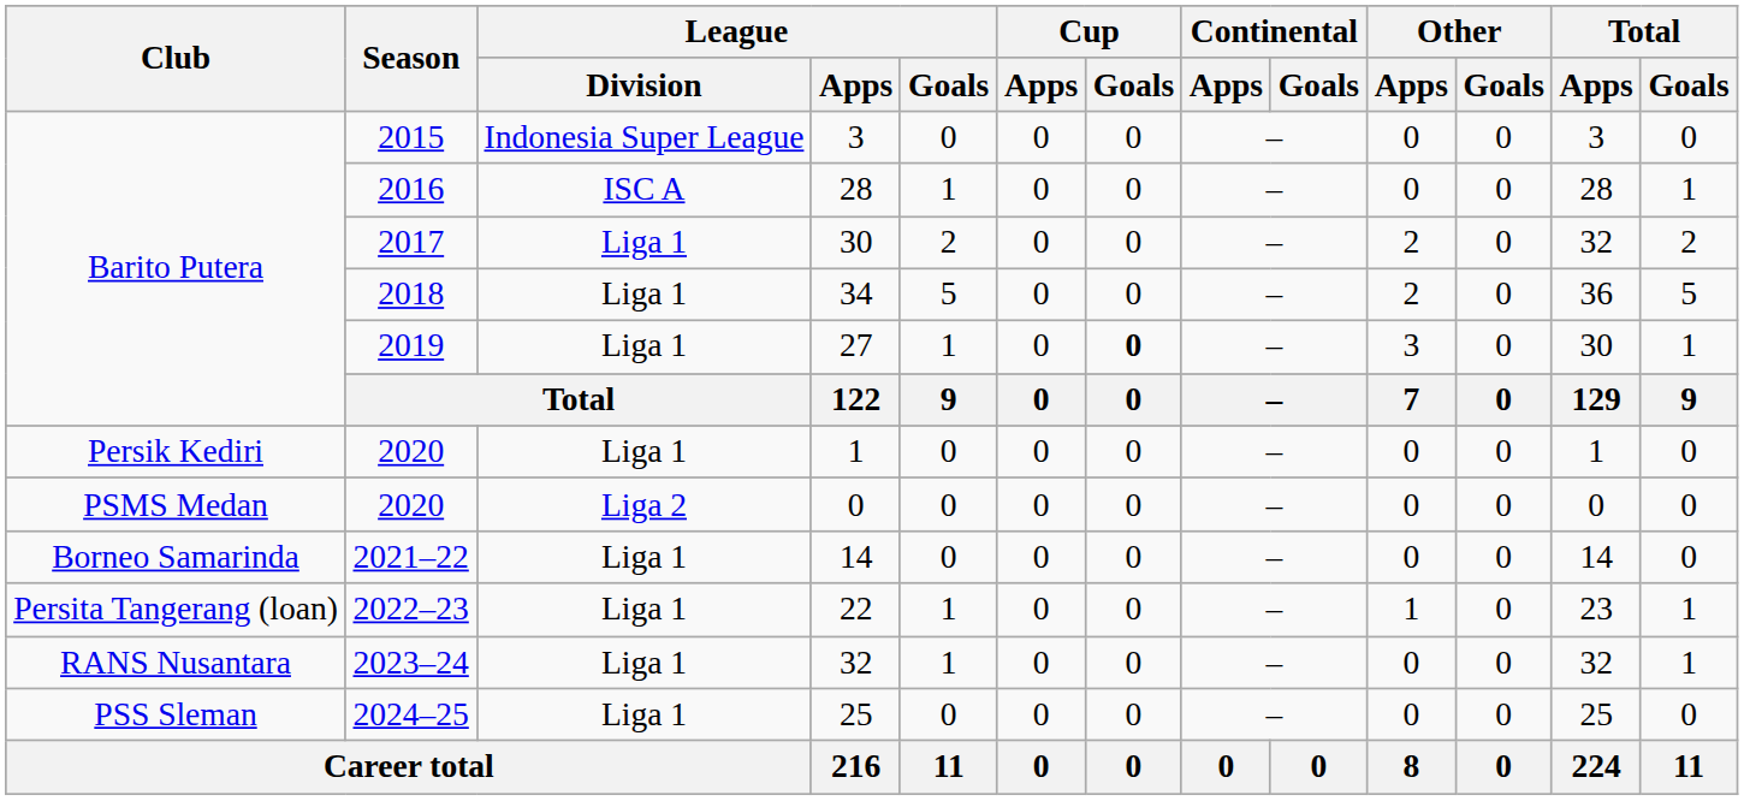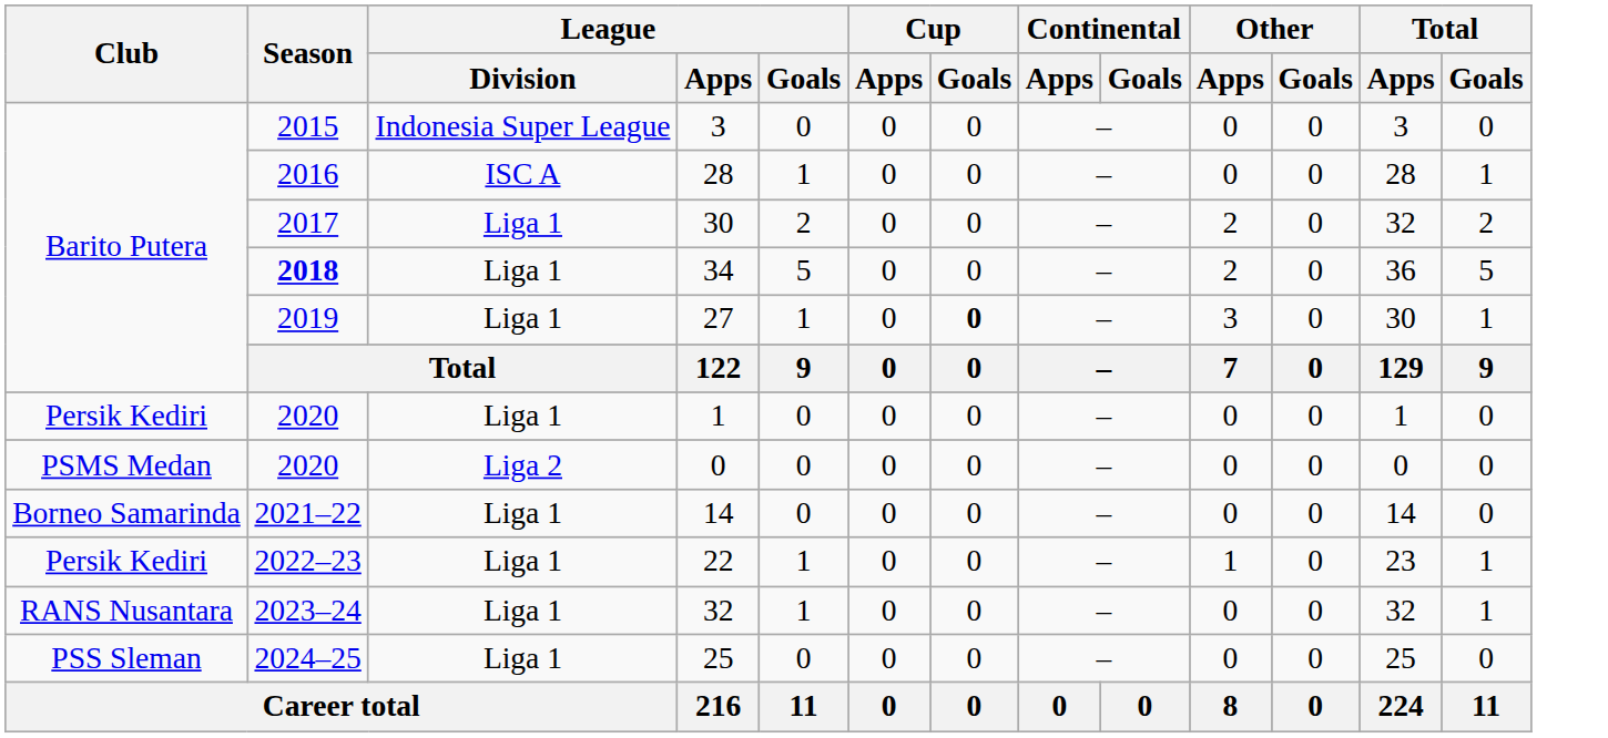34 | Season: normal -> bold
22 | Club: Persita Tangerang (loan) -> Persik Kediri
